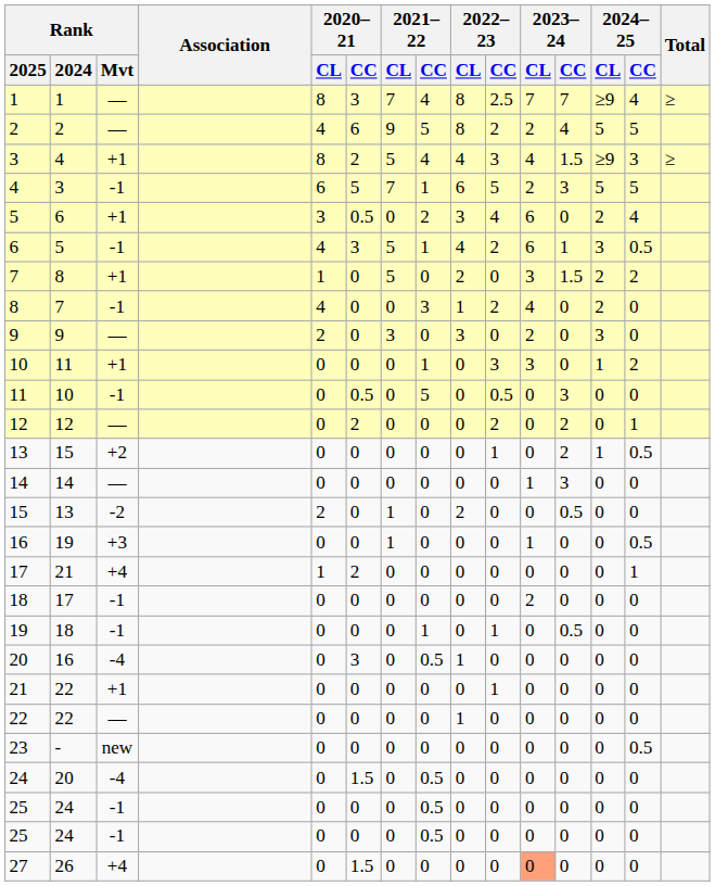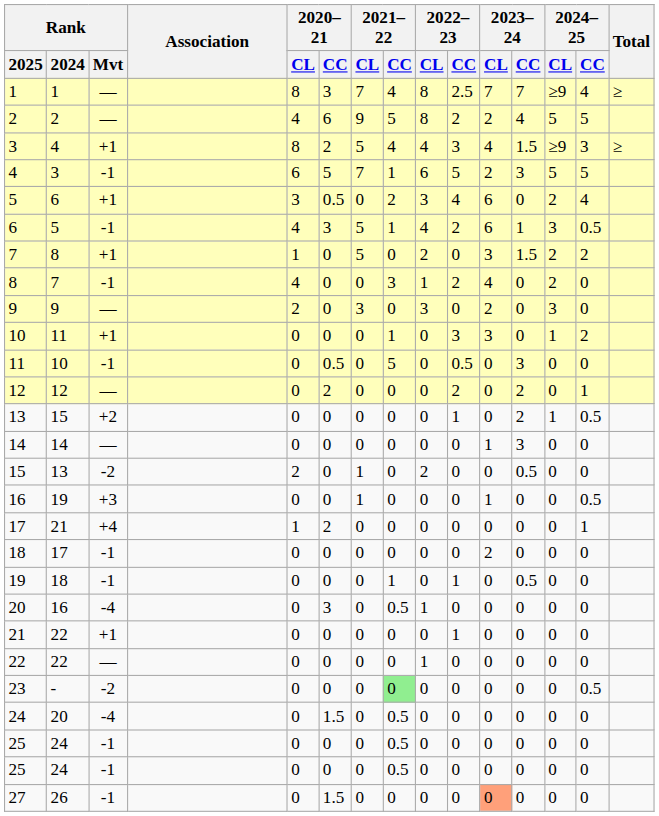23 | Rank / Mvt: new -> -2
23 | 2021–22 / CC: no background -> lightgreen background
27 | Rank / Mvt: +4 -> -1
